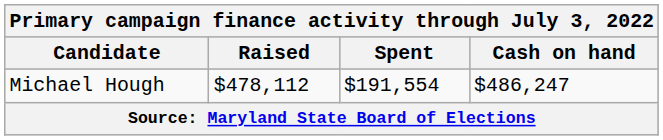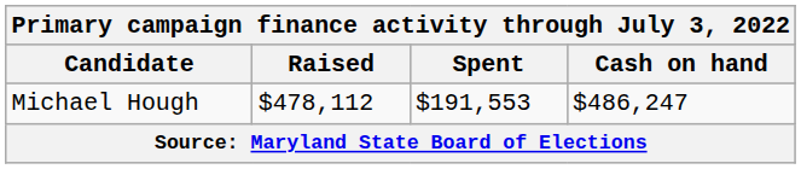Michael Hough | Spent: $191,554 -> $191,553
